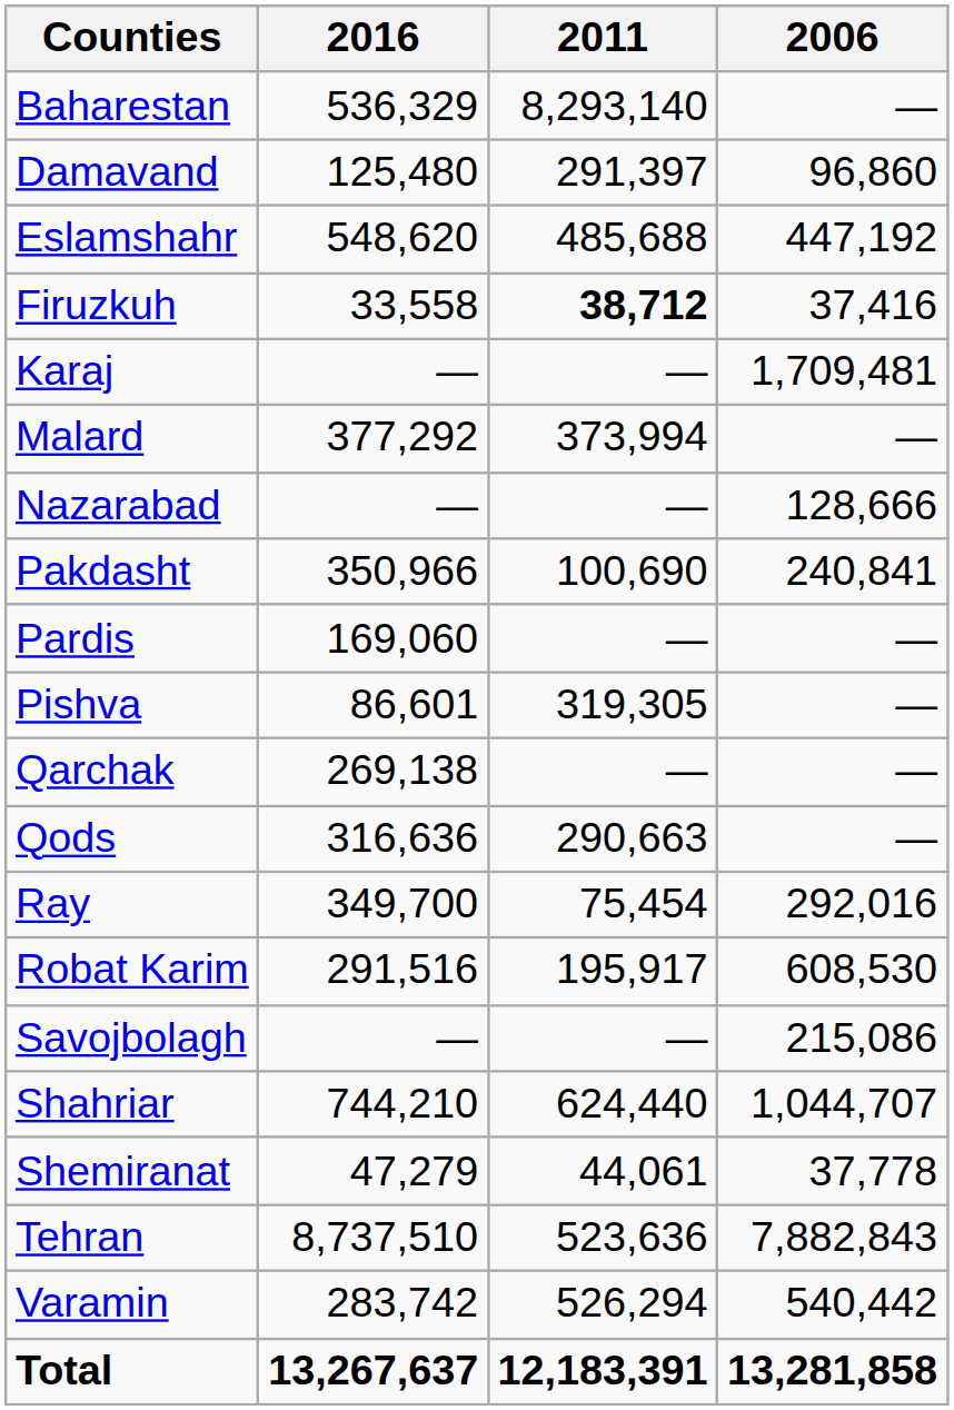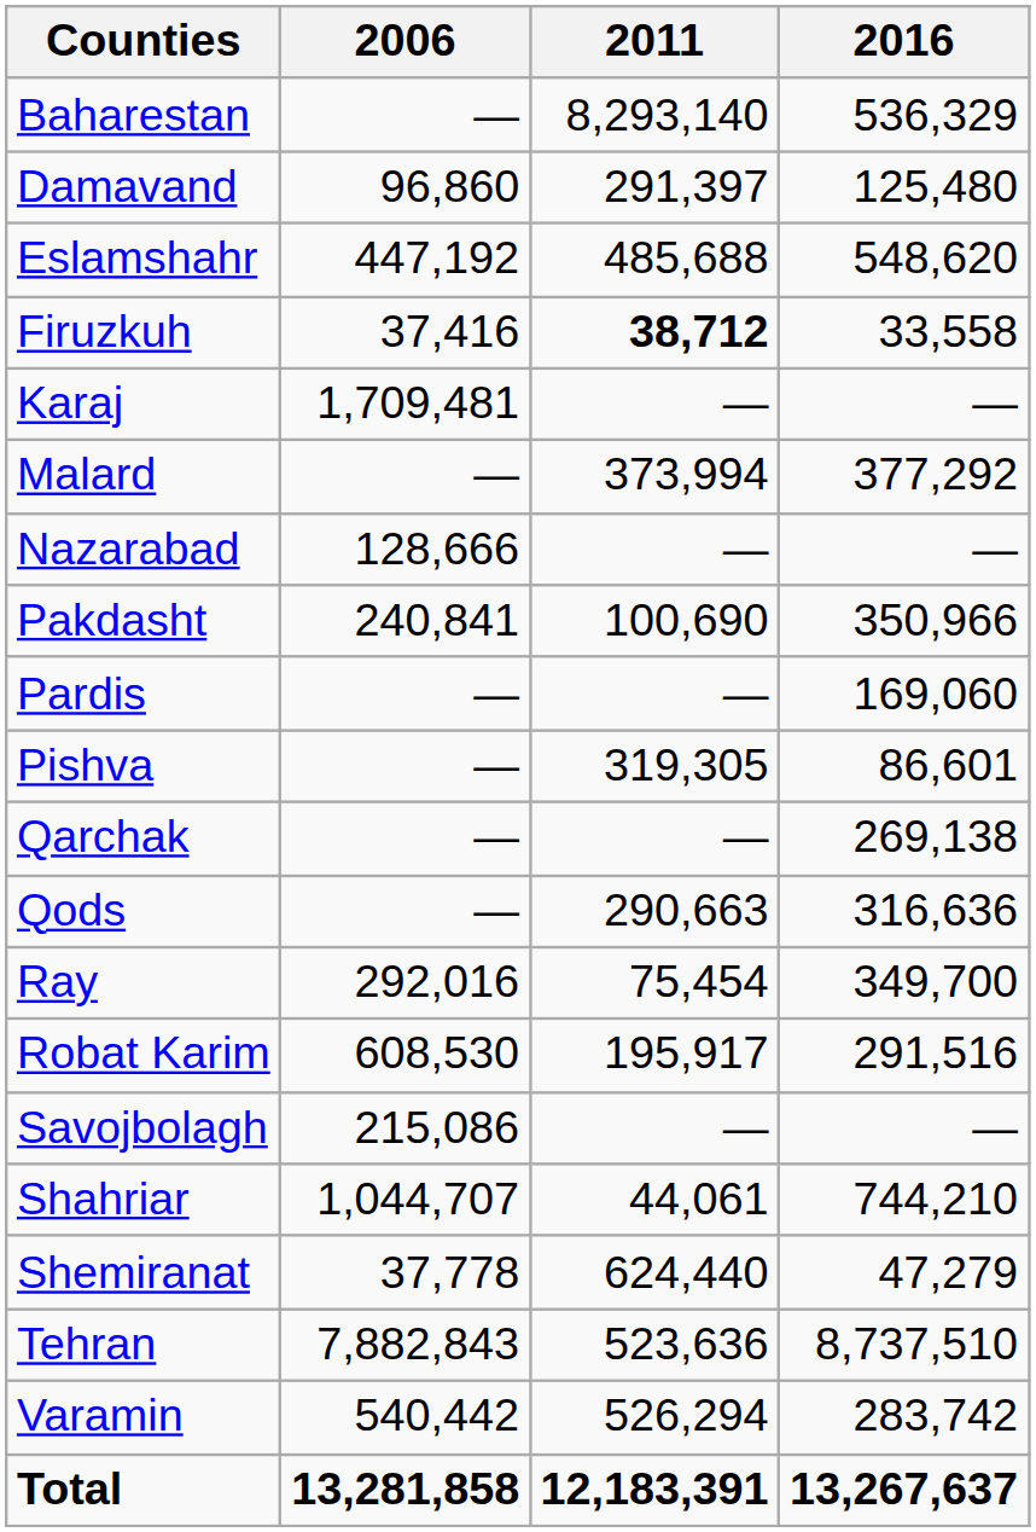columns swapped: 2006 <-> 2016
Shahriar | 2011: 624,440 -> 44,061
Shemiranat | 2011: 44,061 -> 624,440
